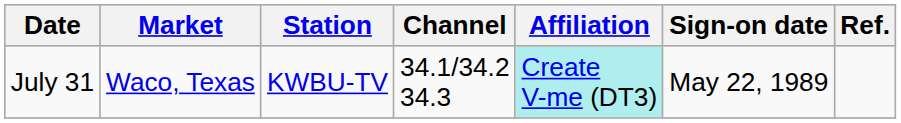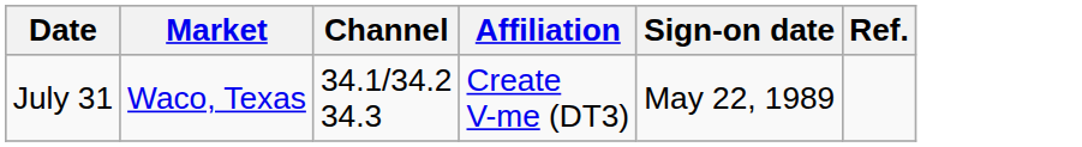- column: Station | KWBU-TV
July 31 | Affiliation: paleturquoise background -> no background
